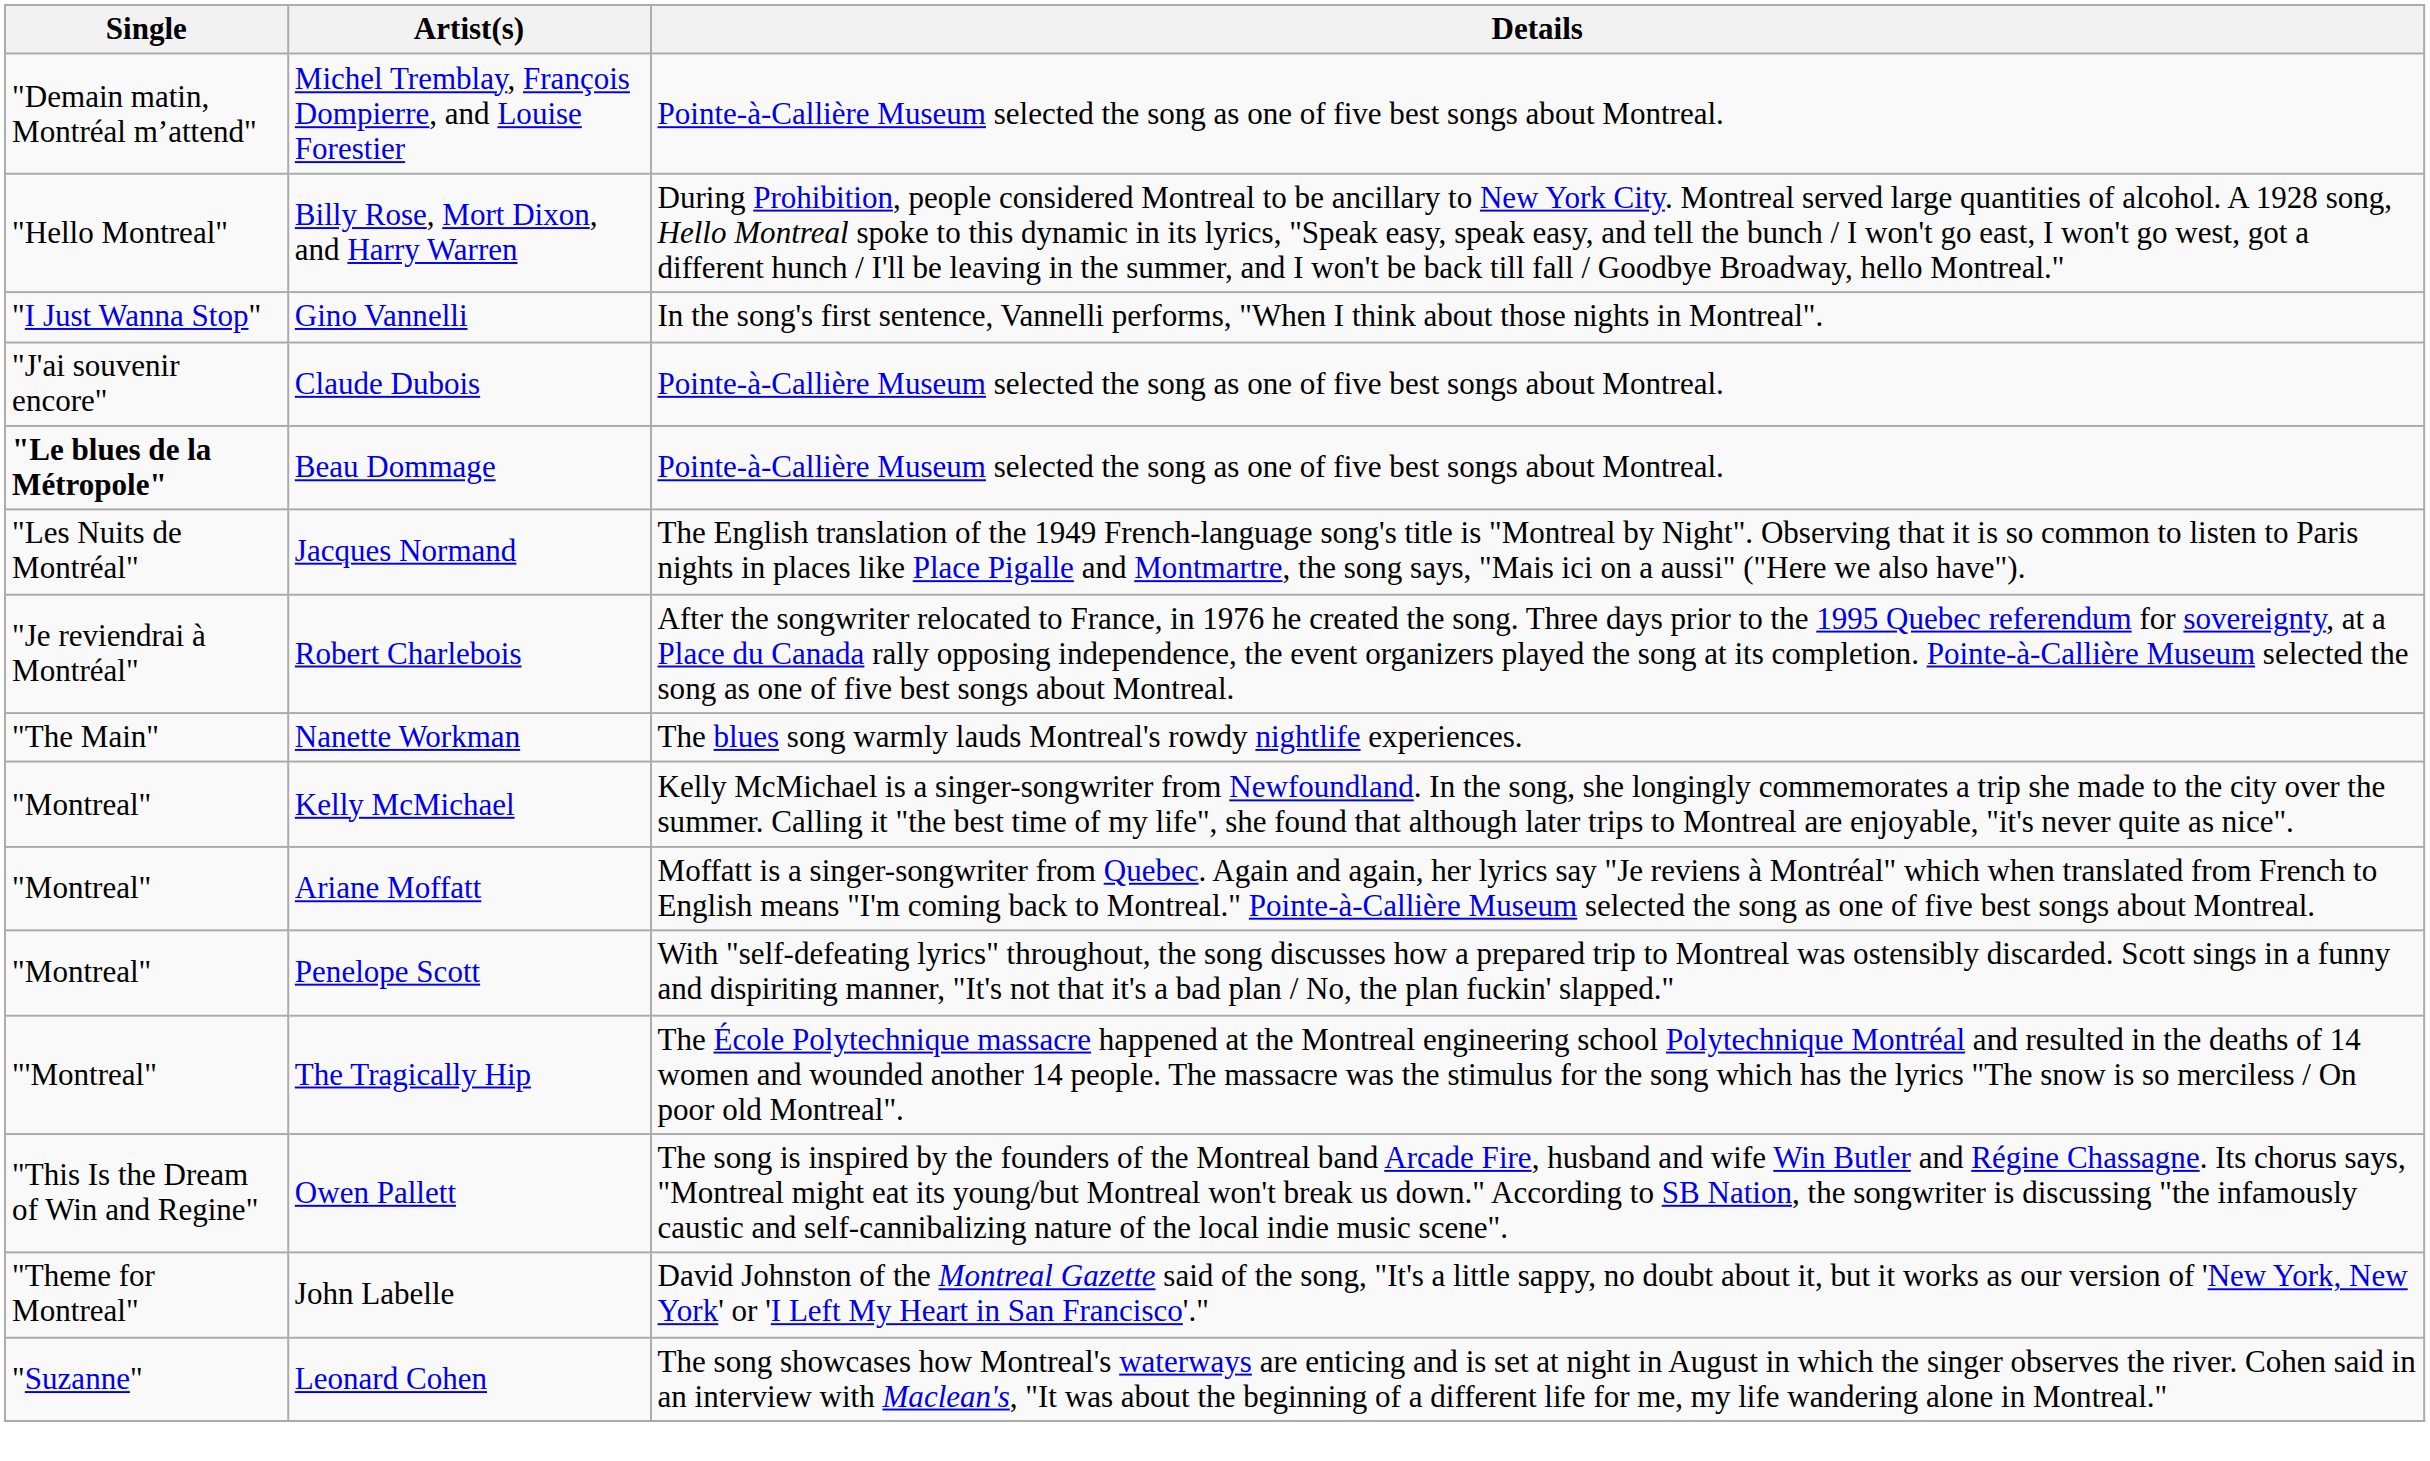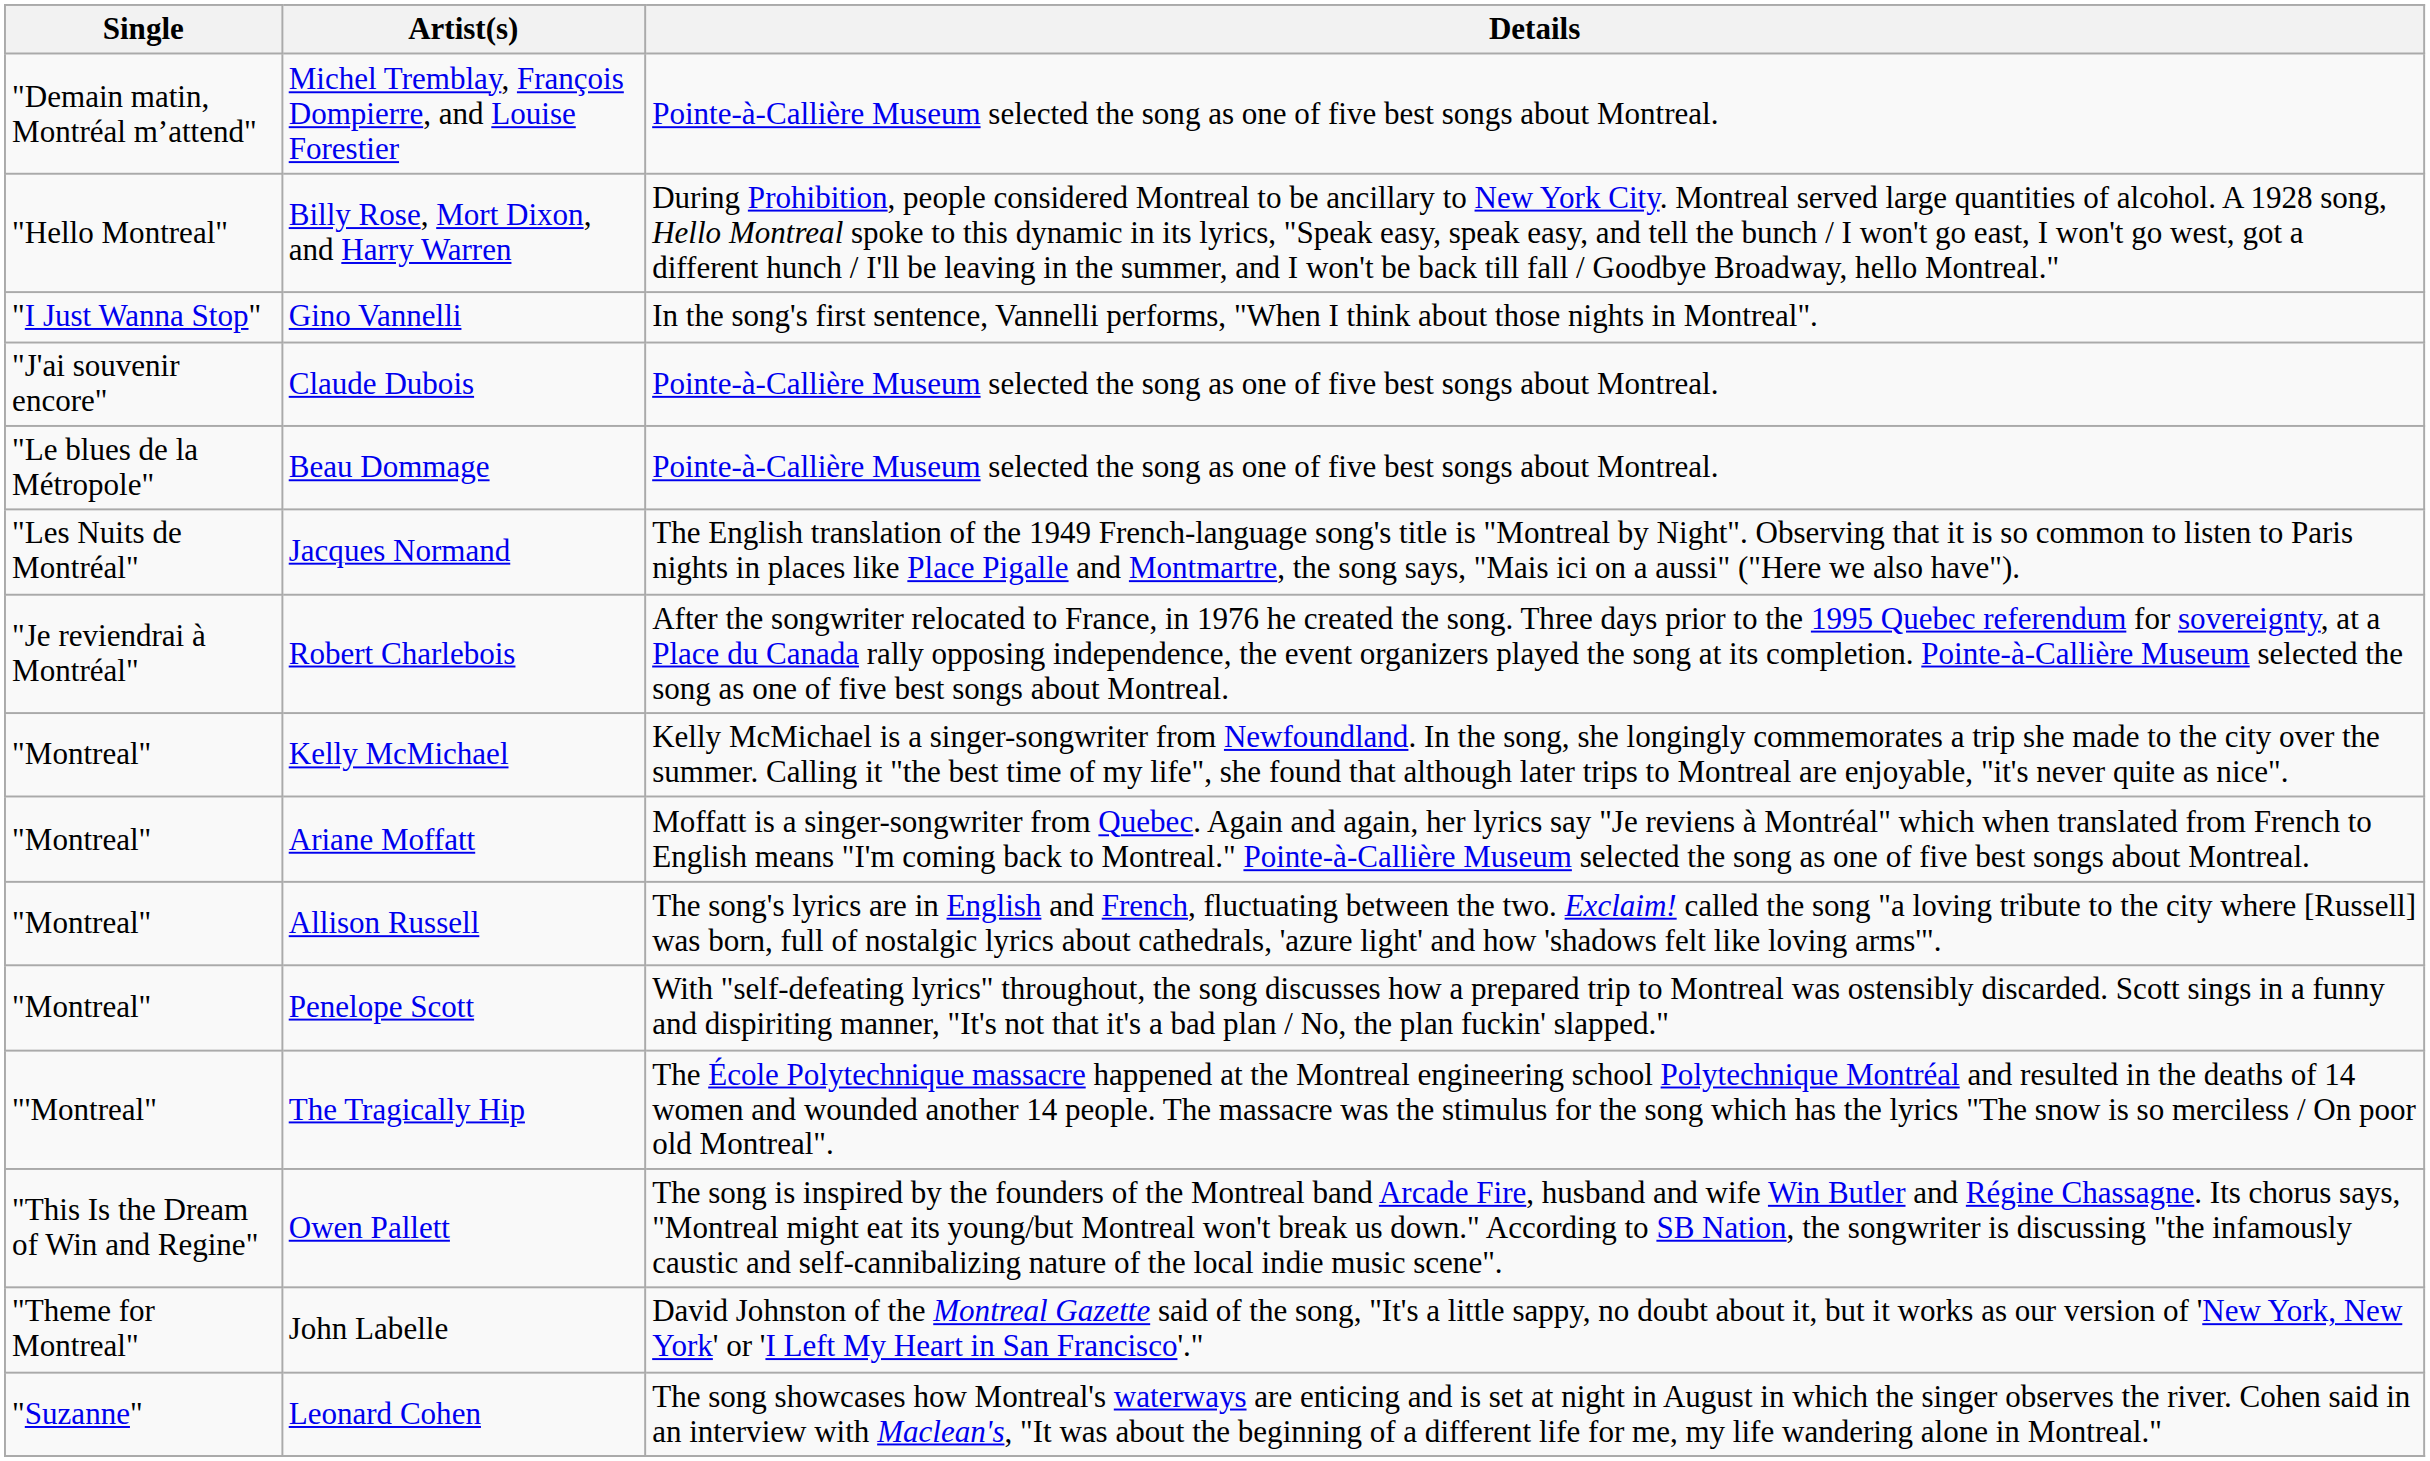Beau Dommage | Single: bold -> normal
- row: "The Main" | Nanette Workman | The blues song warmly lauds Montreal's rowdy nightlife experiences.
+ row: "Montreal" | Allison Russell | The song's lyrics are in English and French, fluctuating between the two. Exclaim! called the song "a loving tribute to the city where [Russell] was born, full of nostalgic lyrics about cathedrals, 'azure light' and how 'shadows felt like loving arms'".
